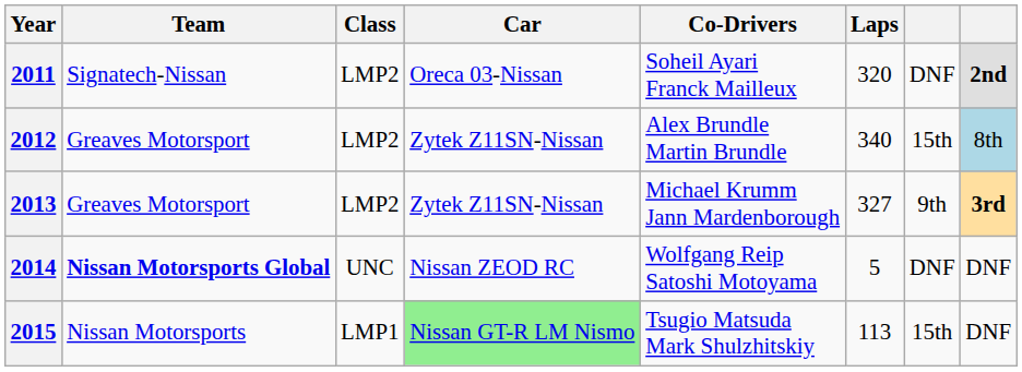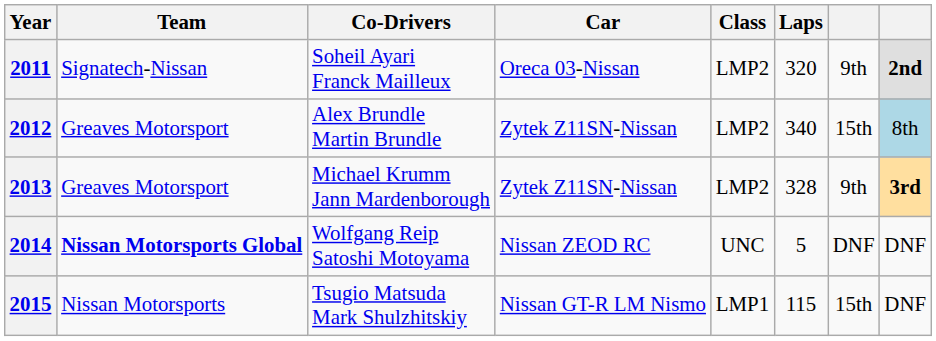columns swapped: Co-Drivers <-> Class
2011 | column 7: DNF -> 9th
2013 | Laps: 327 -> 328
2015 | Car: lightgreen background -> no background
2015 | Laps: 113 -> 115
